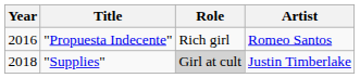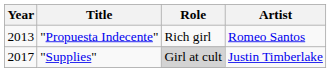"Propuesta Indecente" | Year: 2016 -> 2013
"Supplies" | Year: 2018 -> 2017
